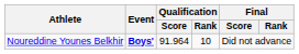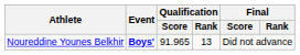Noureddine Younes Belkhir | Qualification / Score: 91.964 -> 91.965
Noureddine Younes Belkhir | Qualification / Rank: 10 -> 13
